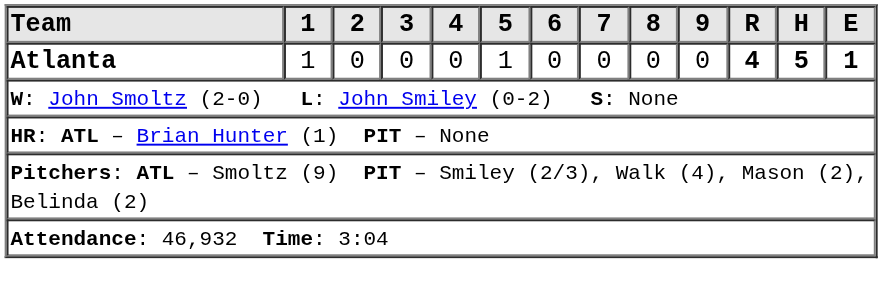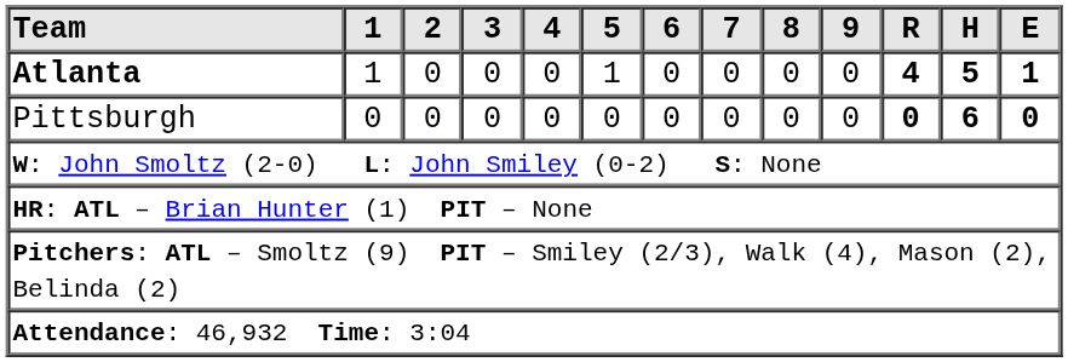+ row: Pittsburgh | 0 | 0 | 0 | 0 | 0 | 0 | 0 | 0 | 0 | 0 | 6 | 0
